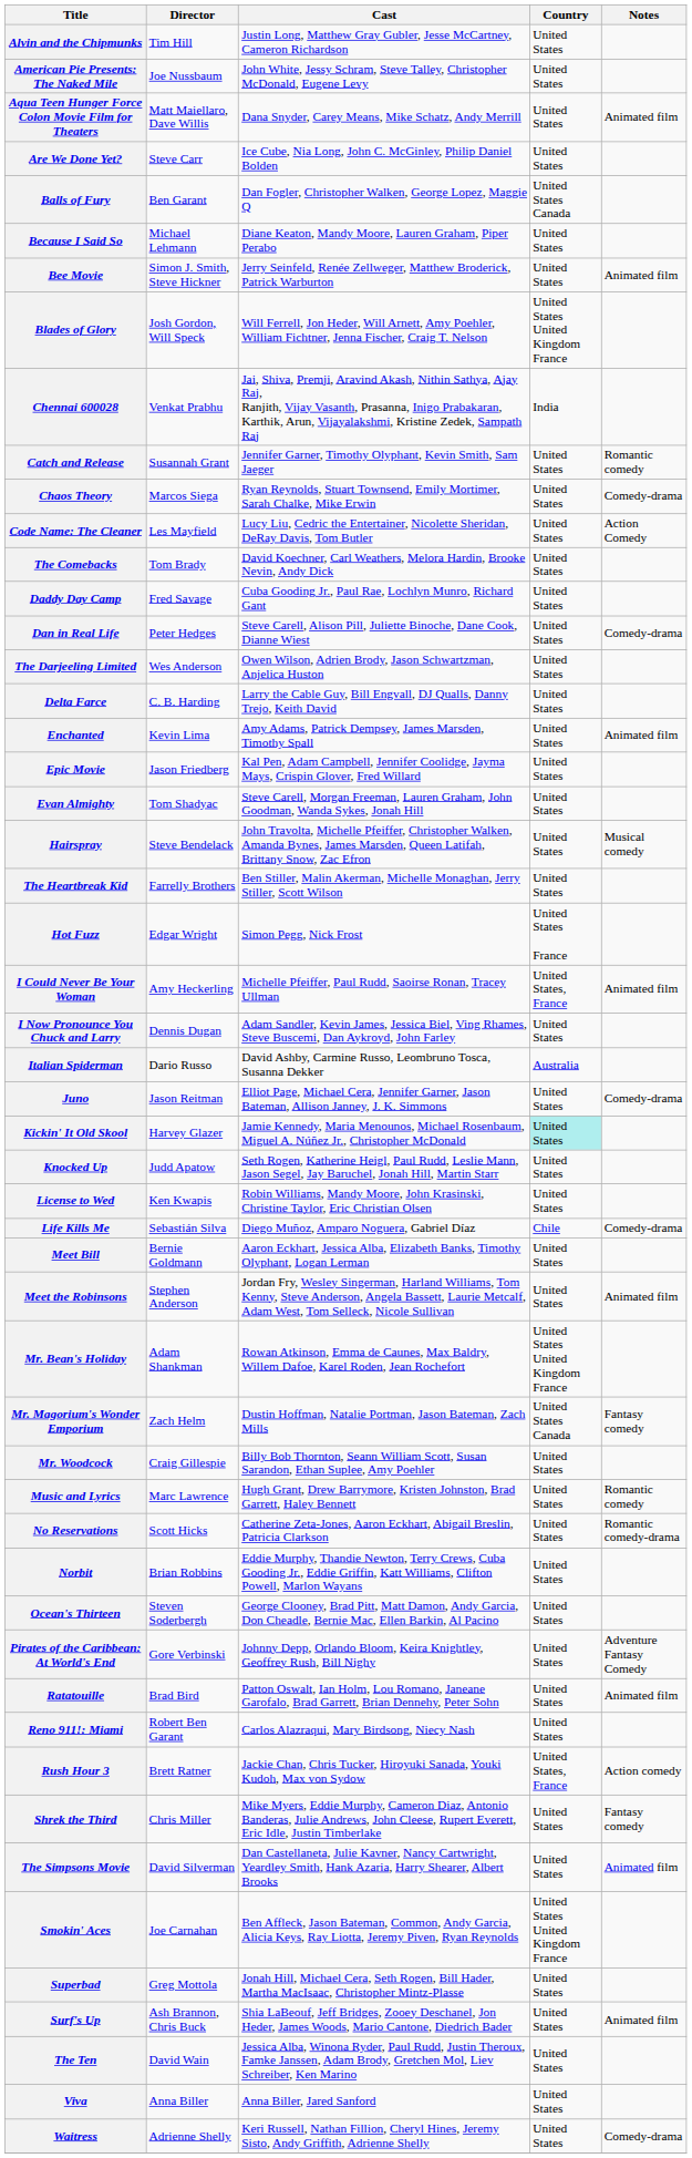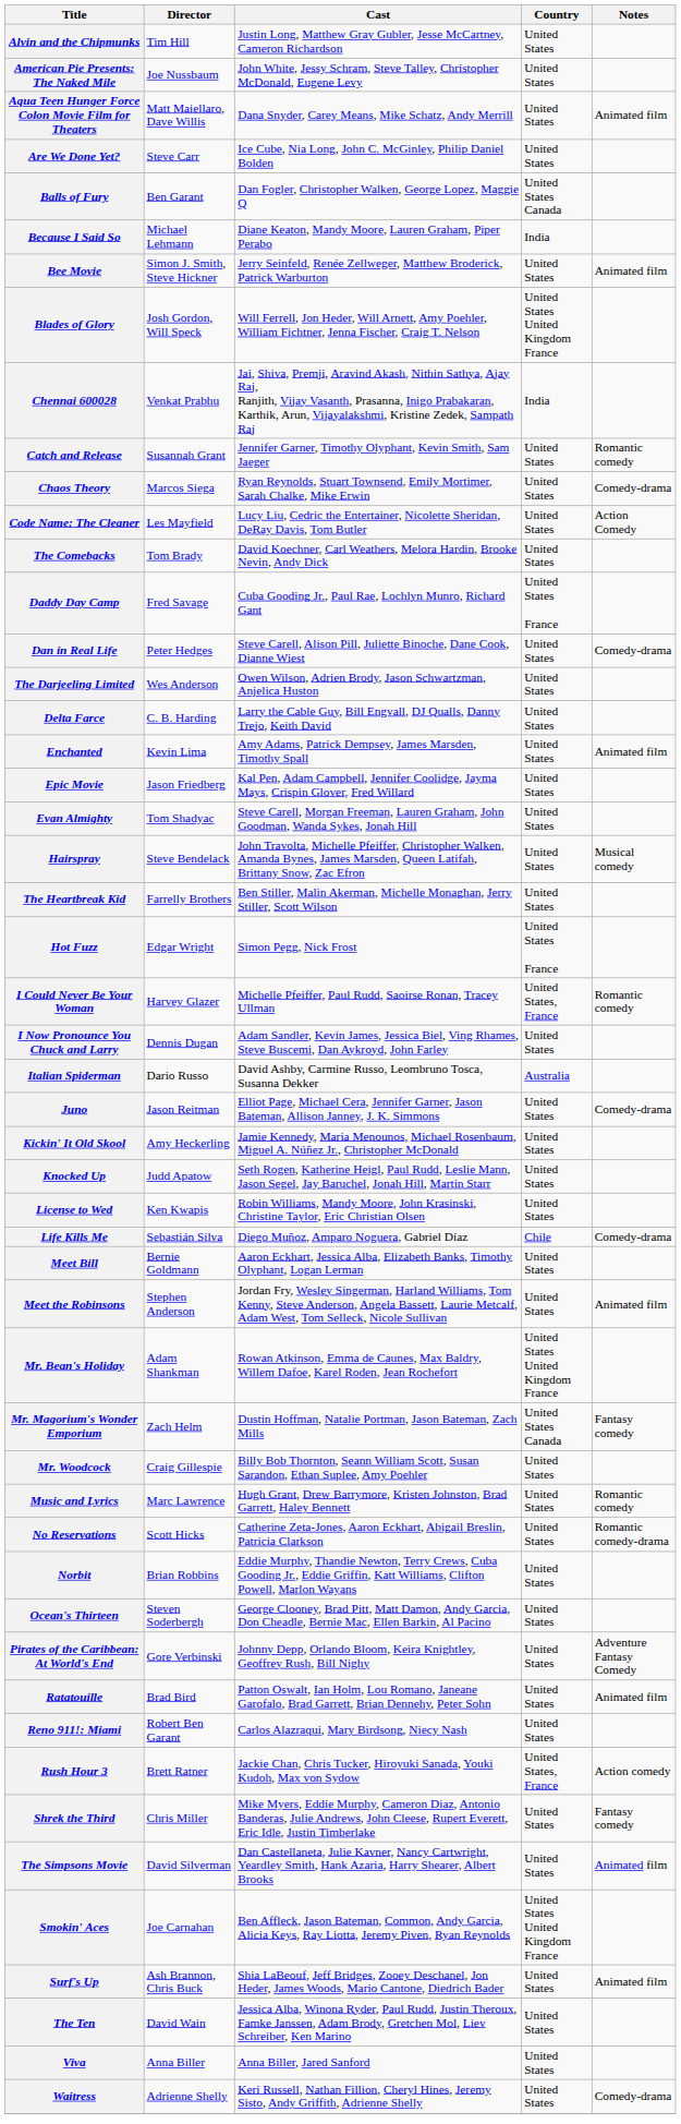Because I Said So | Country: United States -> India
Daddy Day Camp | Country: United States -> United States France
I Could Never Be Your Woman | Director: Amy Heckerling -> Harvey Glazer
I Could Never Be Your Woman | Notes: Animated film -> Romantic comedy
Kickin' It Old Skool | Director: Harvey Glazer -> Amy Heckerling
Kickin' It Old Skool | Country: paleturquoise background -> no background
- row: Superbad | Greg Mottola | Jonah Hill, Michael Cera, Seth Rogen, Bill Hader, Martha MacIsaac, Christopher Mintz-Plasse | United States
